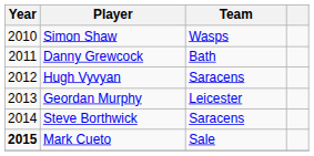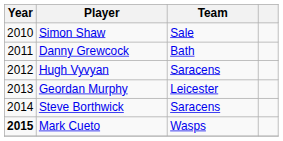Simon Shaw | Team: Wasps -> Sale
Mark Cueto | Team: Sale -> Wasps
